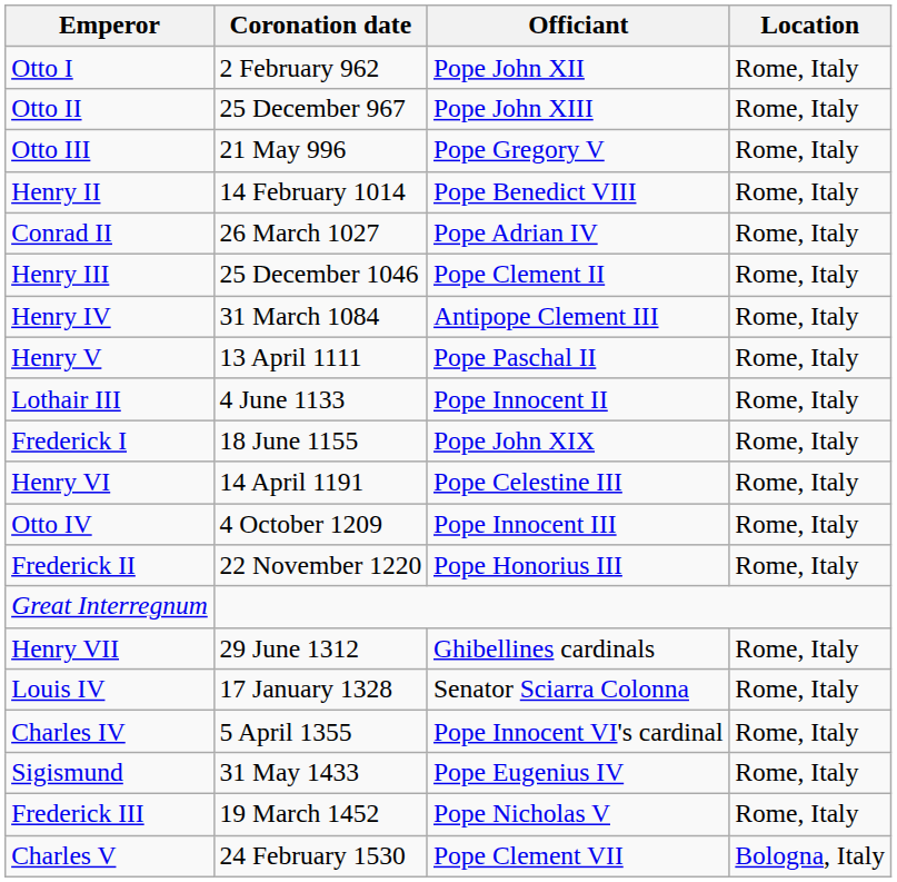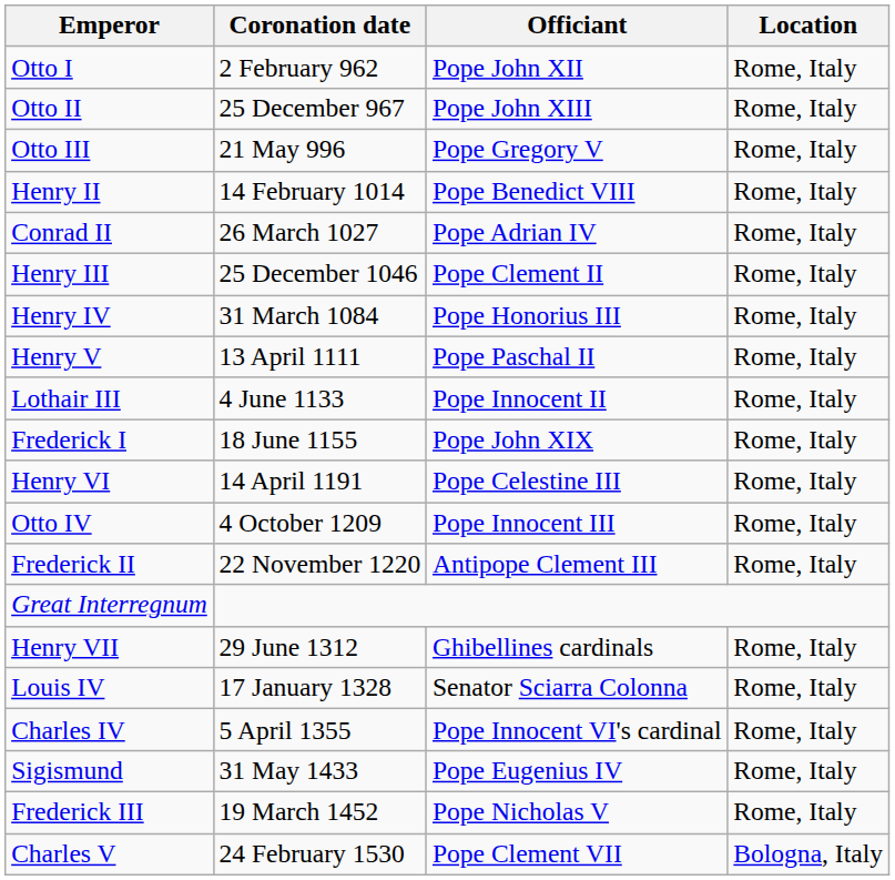Henry IV | Officiant: Antipope Clement III -> Pope Honorius III
Frederick II | Officiant: Pope Honorius III -> Antipope Clement III
